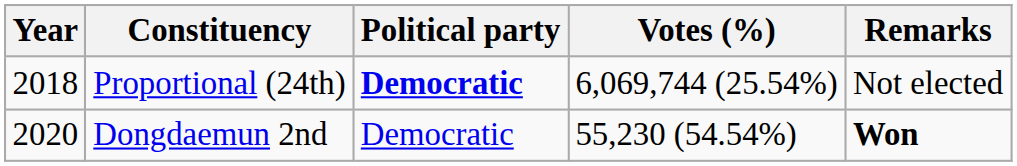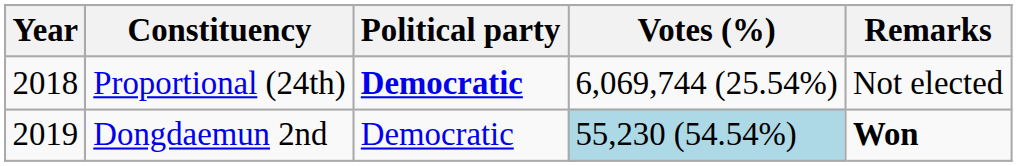Dongdaemun 2nd | Year: 2020 -> 2019
Dongdaemun 2nd | Votes (%): no background -> lightblue background
